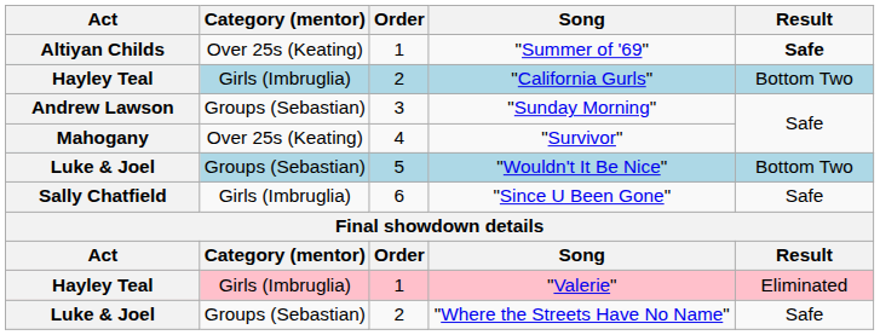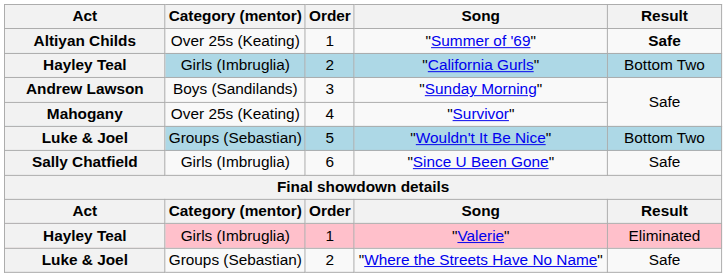"Sunday Morning" | Category (mentor): Groups (Sebastian) -> Boys (Sandilands)
